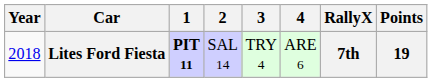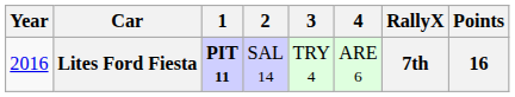Lites Ford Fiesta | Year: 2018 -> 2016
Lites Ford Fiesta | Points: 19 -> 16
